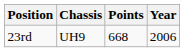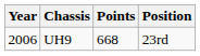columns swapped: Year <-> Position
